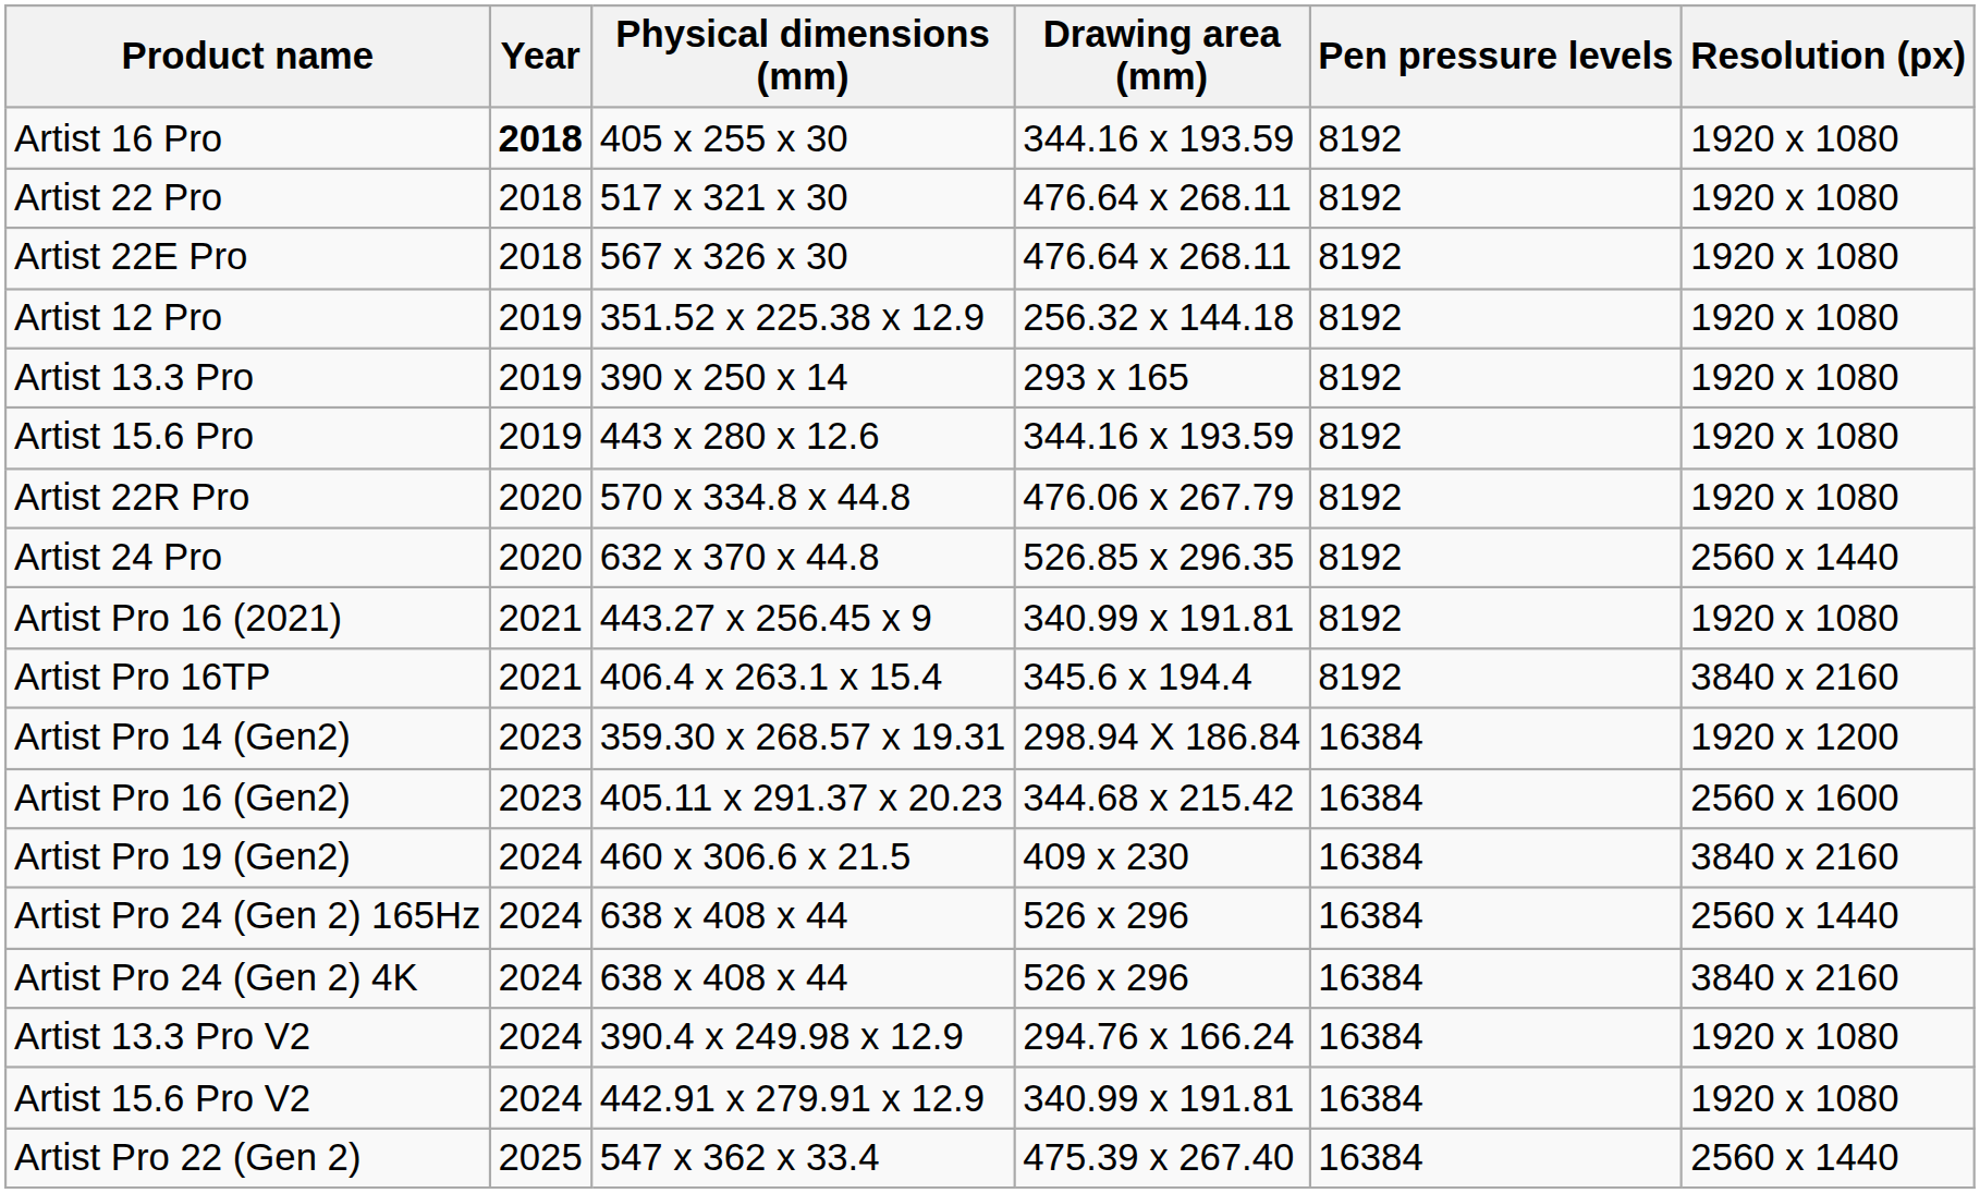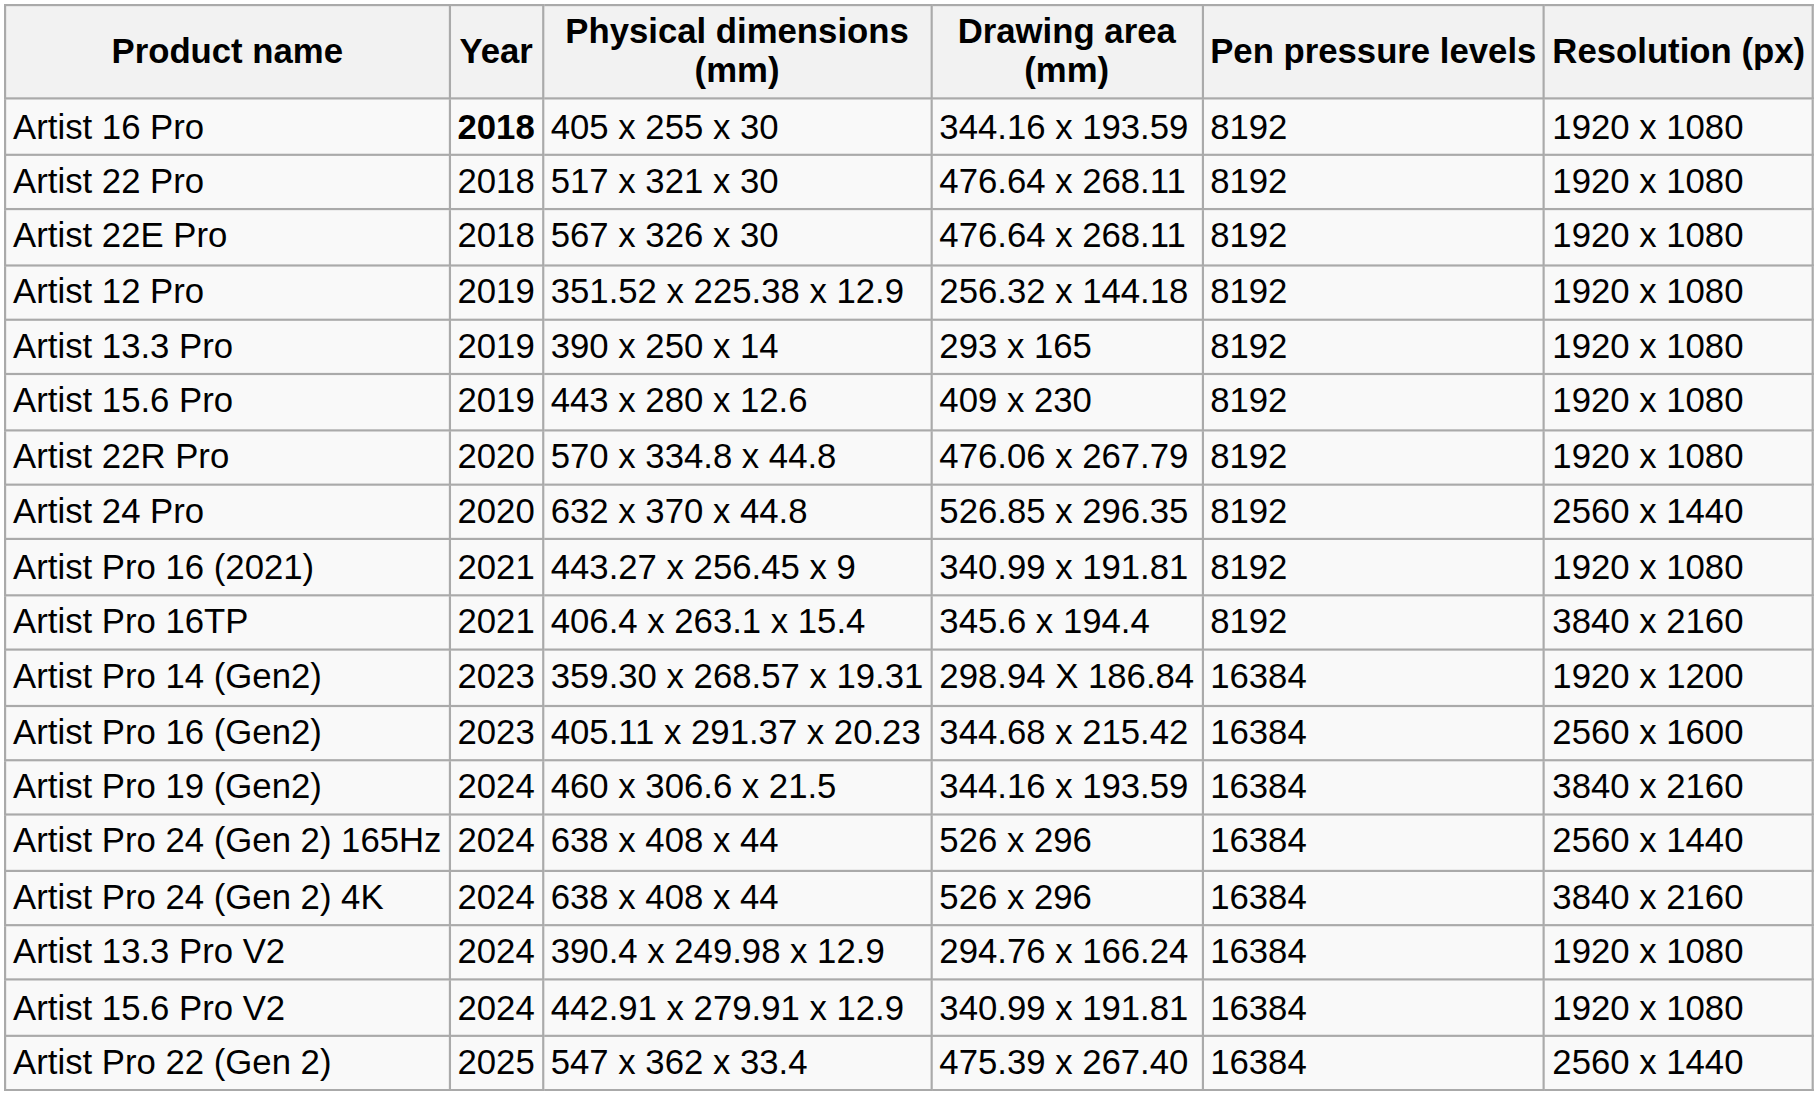Artist 15.6 Pro | Drawing area (mm): 344.16 x 193.59 -> 409 x 230
Artist Pro 19 (Gen2) | Drawing area (mm): 409 x 230 -> 344.16 x 193.59
